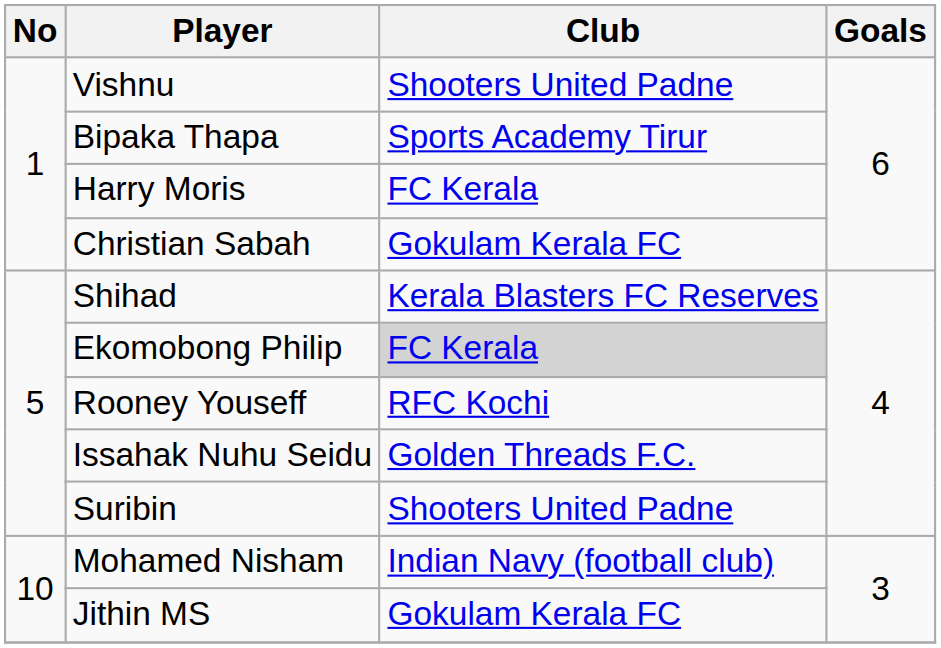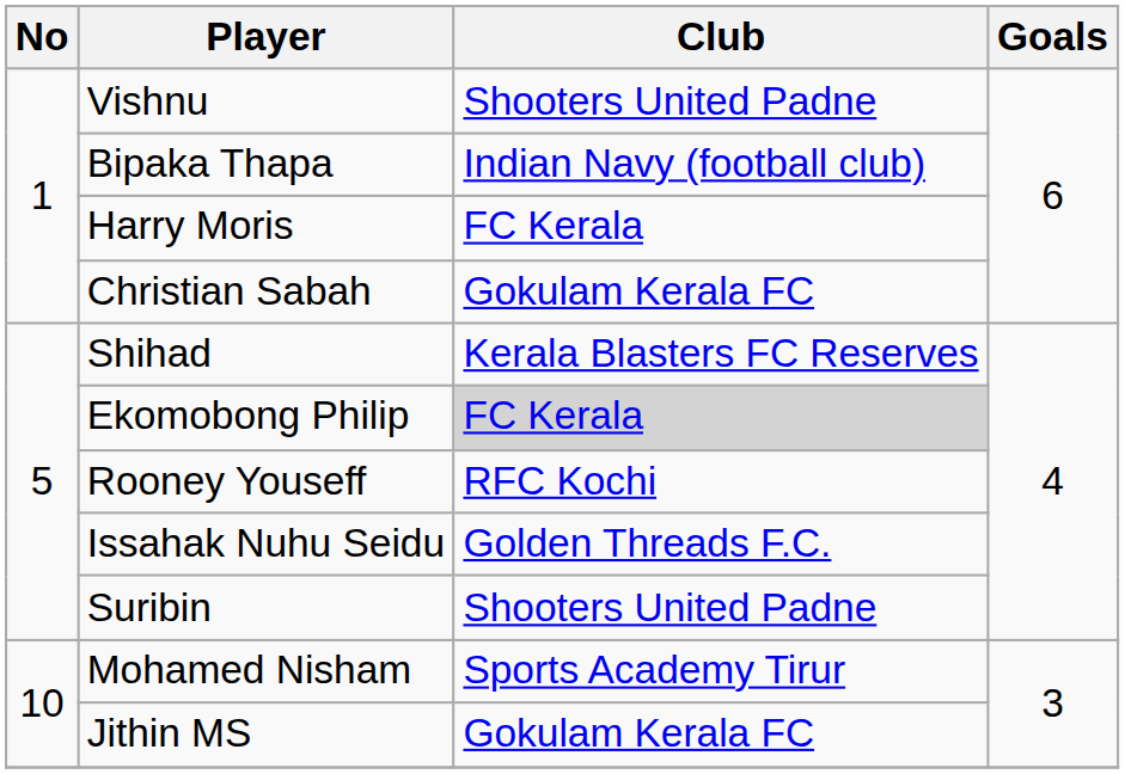Bipaka Thapa | Club: Sports Academy Tirur -> Indian Navy (football club)
Mohamed Nisham | Club: Indian Navy (football club) -> Sports Academy Tirur
